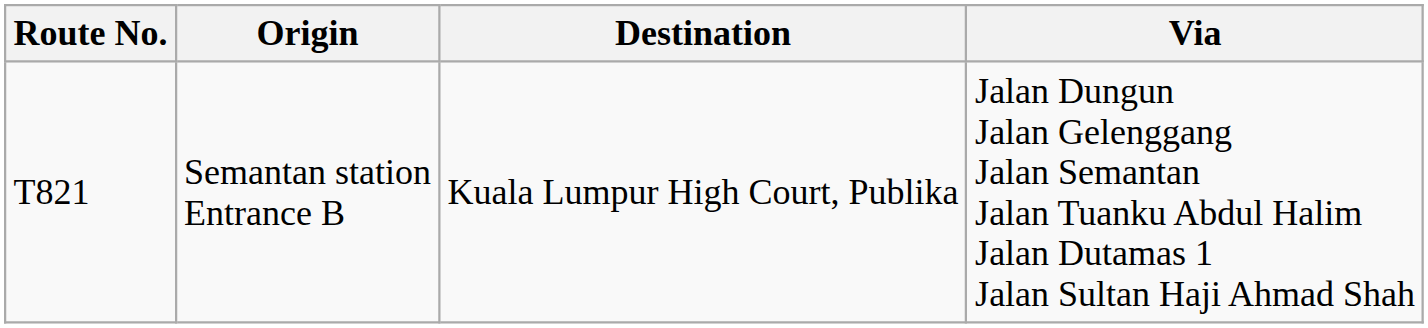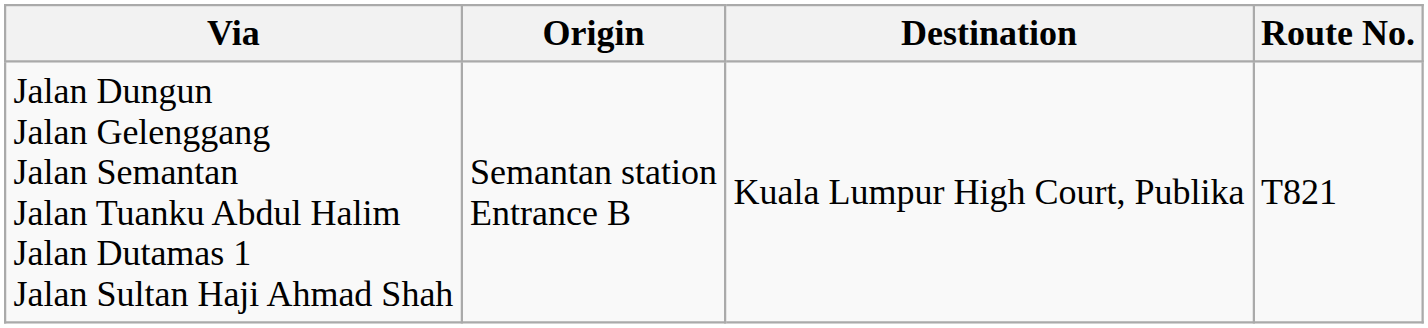columns swapped: Route No. <-> Via
